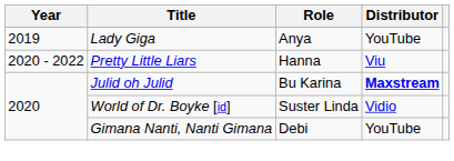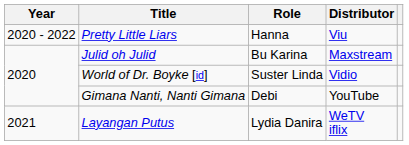- row: 2019 | Lady Giga | Anya | YouTube
Julid oh Julid | Distributor: bold -> normal
+ row: 2021 | Layangan Putus | Lydia Danira | WeTV iflix
